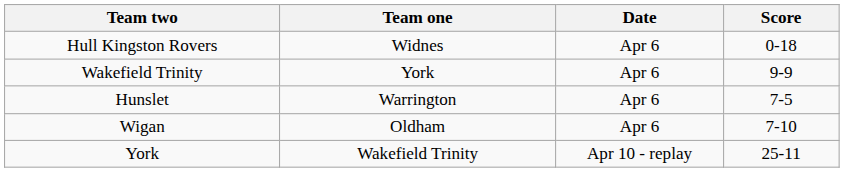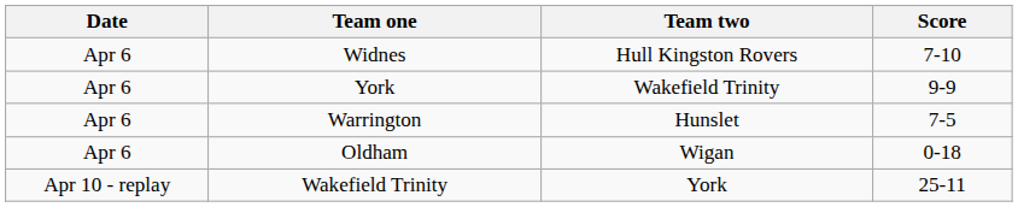columns swapped: Date <-> Team two
Widnes | Score: 0-18 -> 7-10
Oldham | Score: 7-10 -> 0-18
